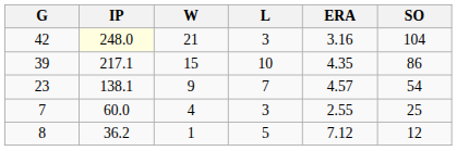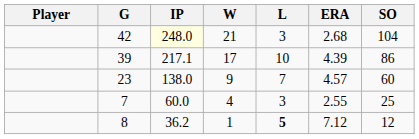+ column: Player
42 | ERA: 3.16 -> 2.68
39 | W: 15 -> 17
39 | ERA: 4.35 -> 4.39
23 | IP: 138.1 -> 138.0
23 | SO: 54 -> 60
8 | L: normal -> bold
